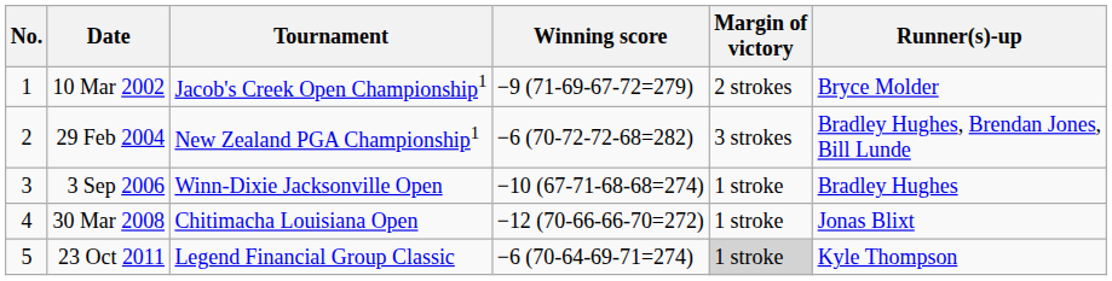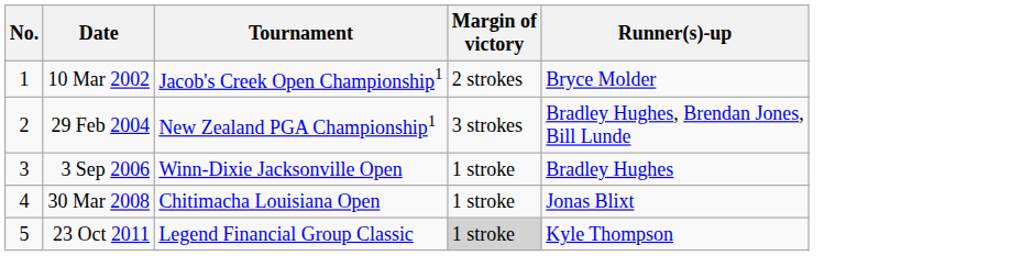- column: Winning score | −9 (71-69-67-72=279) | −6 (70-72-72-68=282) | −10 (67-71-68-68=274) | −12 (70-66-66-70=272) | −6 (70-64-69-71=274)
